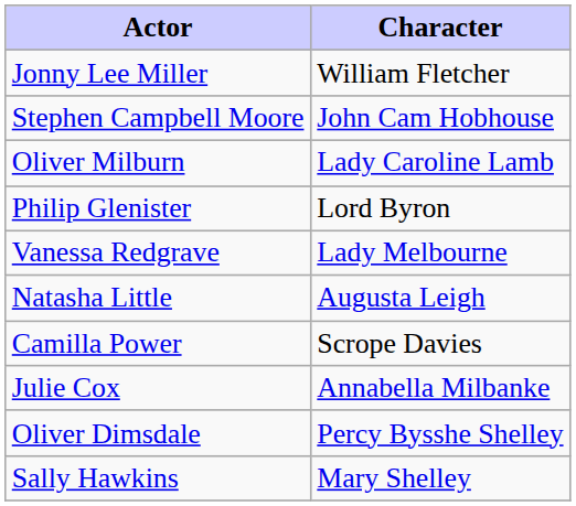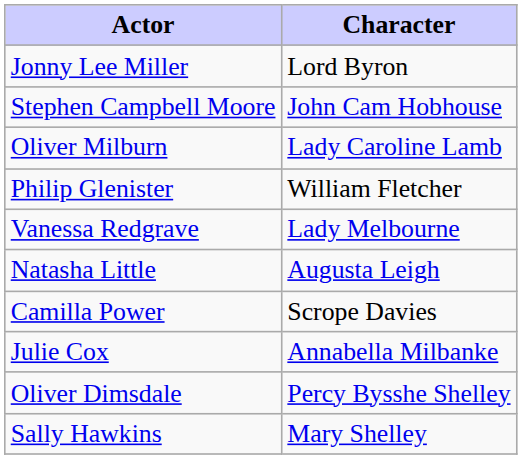Jonny Lee Miller | Character: William Fletcher -> Lord Byron
Philip Glenister | Character: Lord Byron -> William Fletcher
